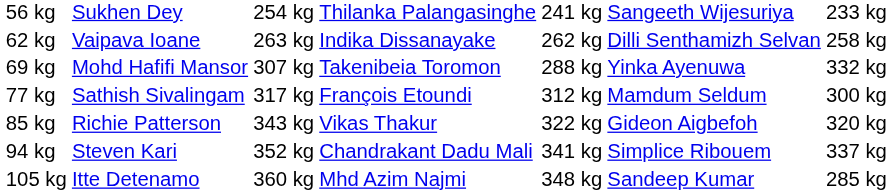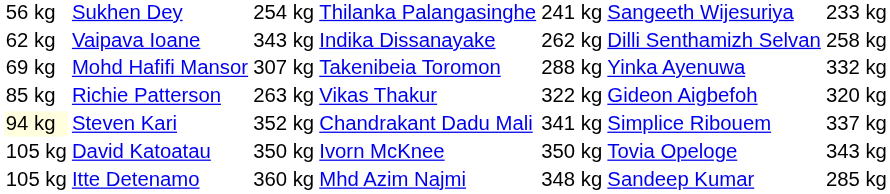Vaipava Ioane | column 3: 263 kg -> 343 kg
- row: 77 kg | Sathish Sivalingam | 317 kg | François Etoundi | 312 kg | Mamdum Seldum | 300 kg
Richie Patterson | column 3: 343 kg -> 263 kg
Steven Kari | column 1: no background -> lightyellow background
+ row: 105 kg | David Katoatau | 350 kg | Ivorn McKnee | 350 kg | Tovia Opeloge | 343 kg
